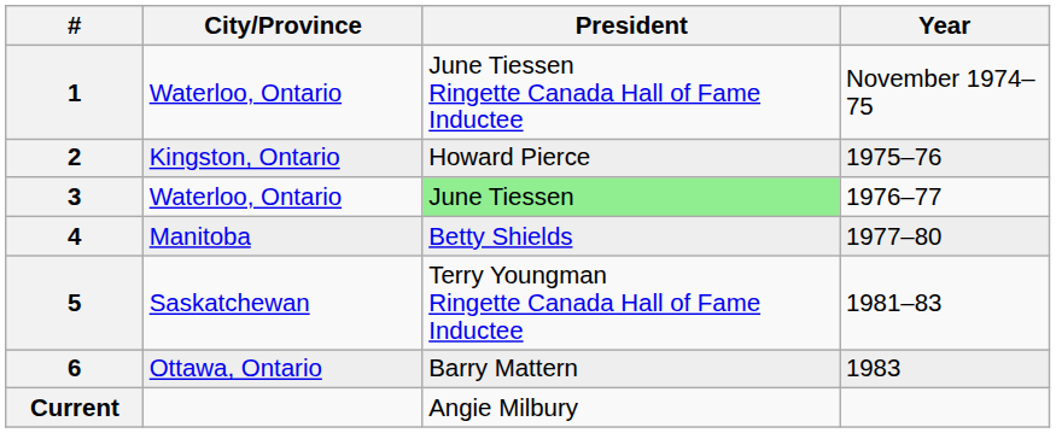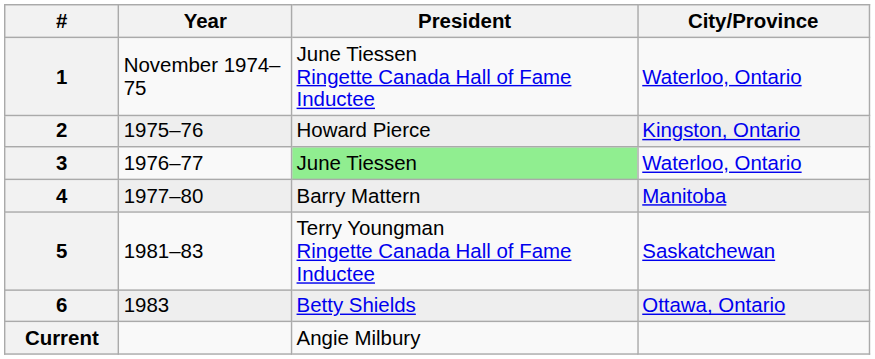columns swapped: Year <-> City/Province
4 | President: Betty Shields -> Barry Mattern
6 | President: Barry Mattern -> Betty Shields
